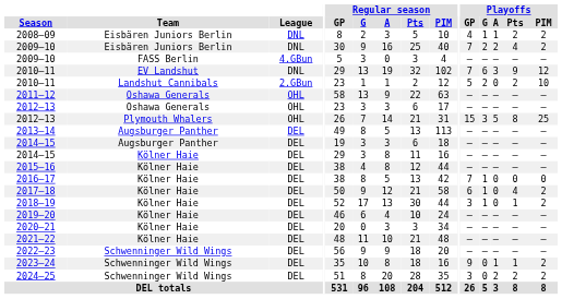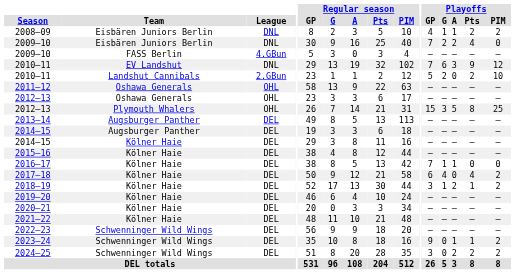2009–10 / Eisbären Juniors Berlin | Playoffs / PIM: 2 -> 0
2016–17 | Playoffs / A: 0 -> 1
2017–18 | Playoffs / G: 1 -> 4
2018–19 | Playoffs / A: 0 -> 2
